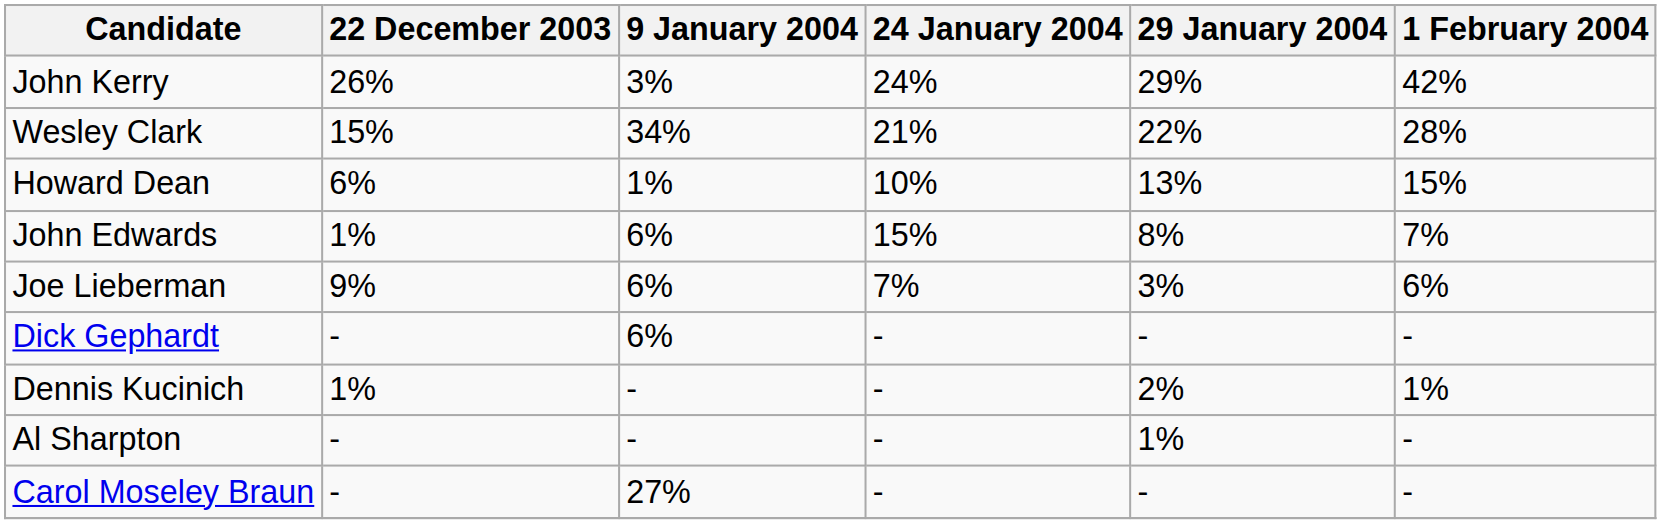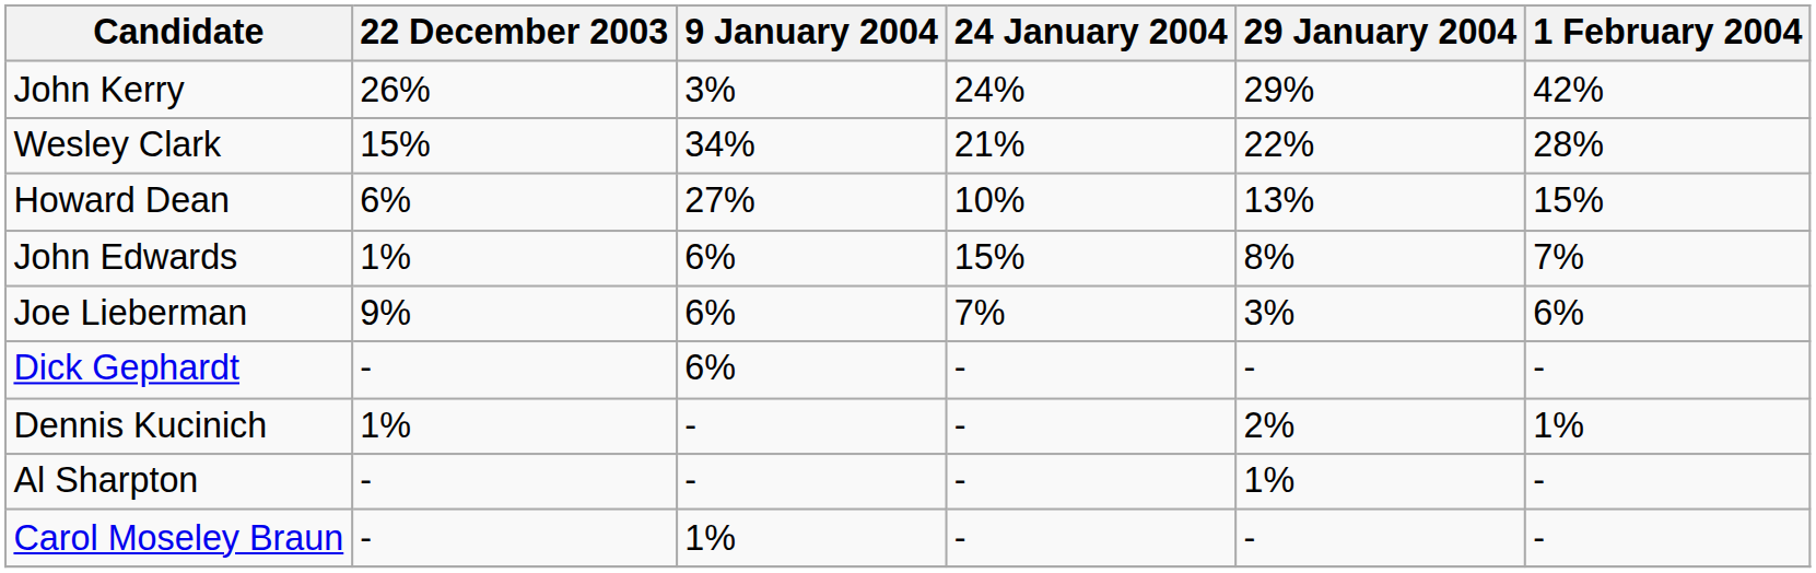Howard Dean | 9 January 2004: 1% -> 27%
Carol Moseley Braun | 9 January 2004: 27% -> 1%
